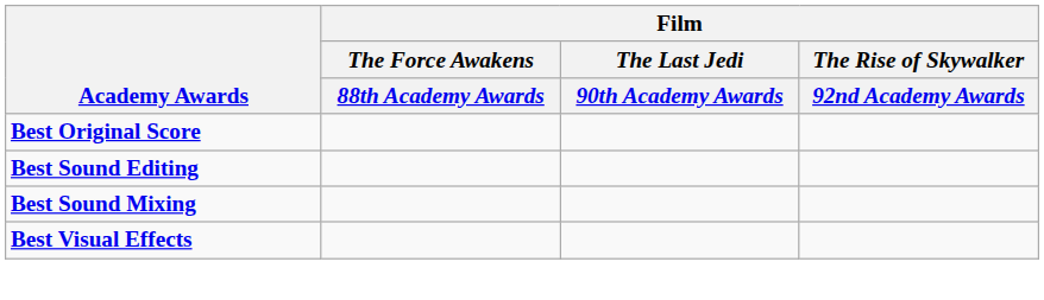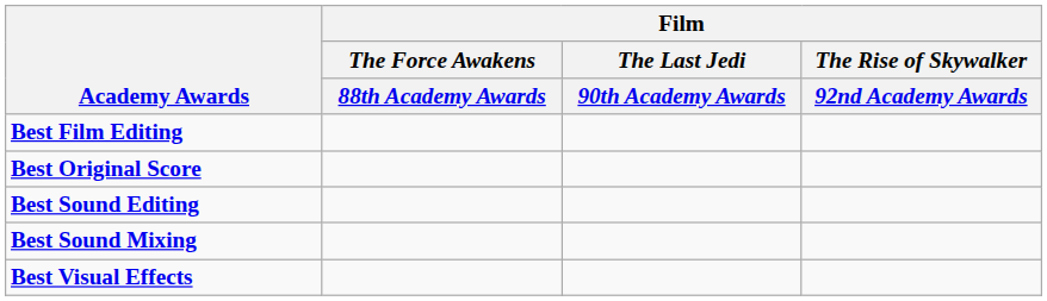+ row: Best Film Editing
